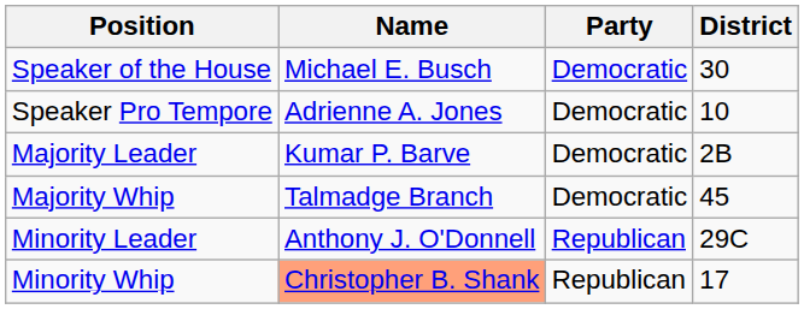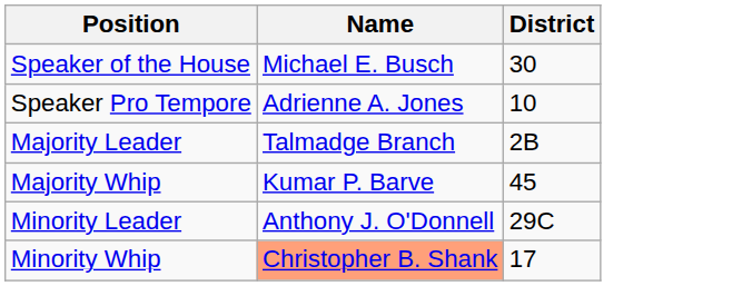- column: Party | Democratic | Democratic | Democratic | Democratic | Republican | Republican
Majority Leader | Name: Kumar P. Barve -> Talmadge Branch
Majority Whip | Name: Talmadge Branch -> Kumar P. Barve
